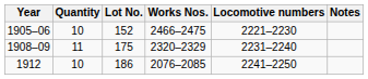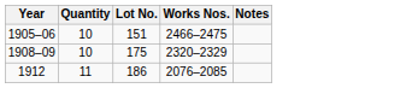- column: Locomotive numbers | 2221–2230 | 2231–2240 | 2241–2250
1905–06 | Lot No.: 152 -> 151
1908–09 | Quantity: 11 -> 10
1912 | Quantity: 10 -> 11
